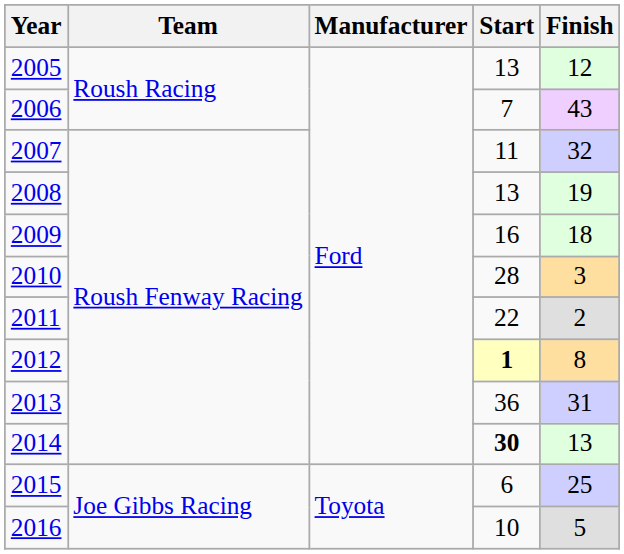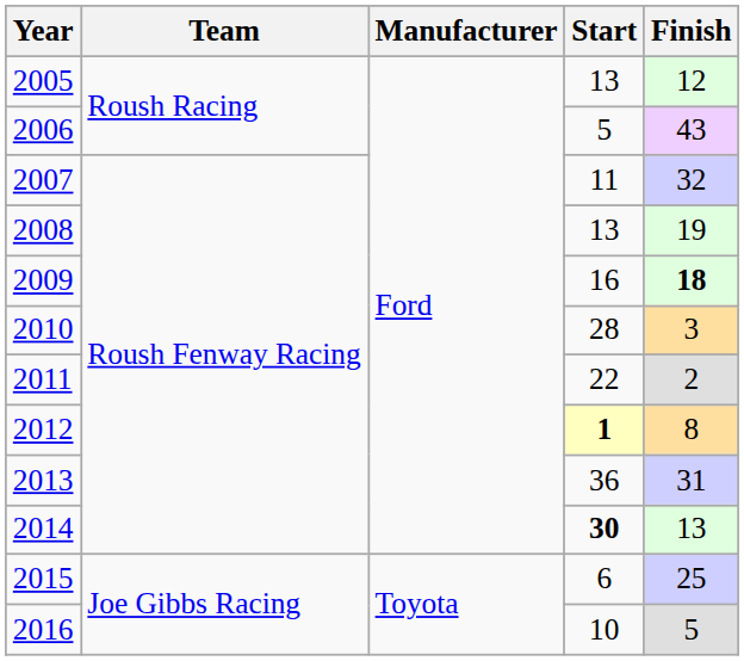2006 | Start: 7 -> 5
2009 | Finish: normal -> bold
